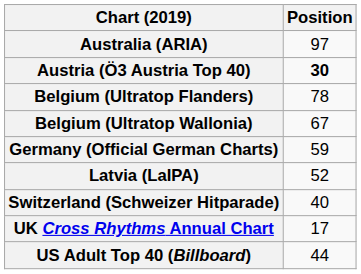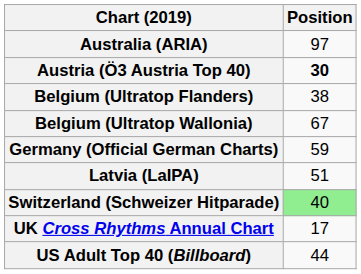Belgium (Ultratop Flanders) | Position: 78 -> 38
Latvia (LaIPA) | Position: 52 -> 51
Switzerland (Schweizer Hitparade) | Position: no background -> lightgreen background
